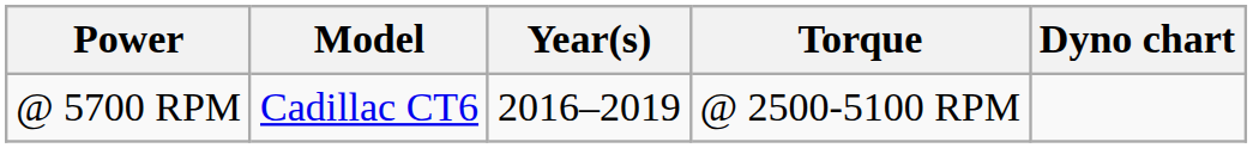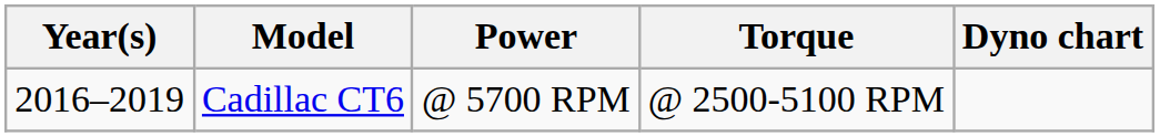columns swapped: Year(s) <-> Power
